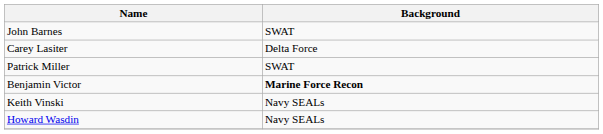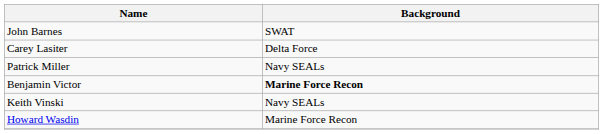Patrick Miller | Background: SWAT -> Navy SEALs
Howard Wasdin | Background: Navy SEALs -> Marine Force Recon
